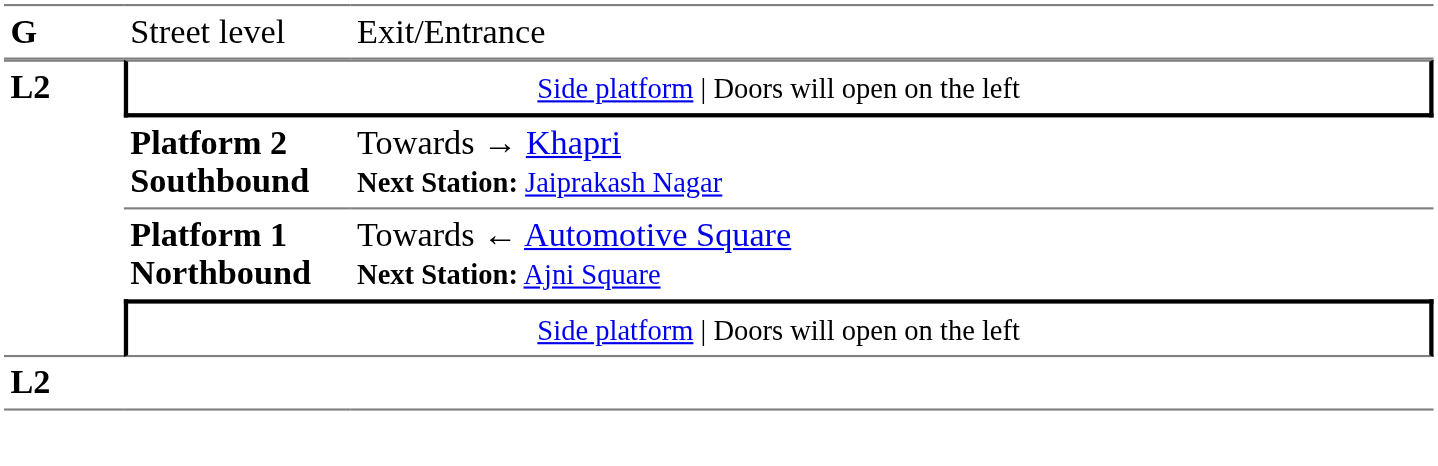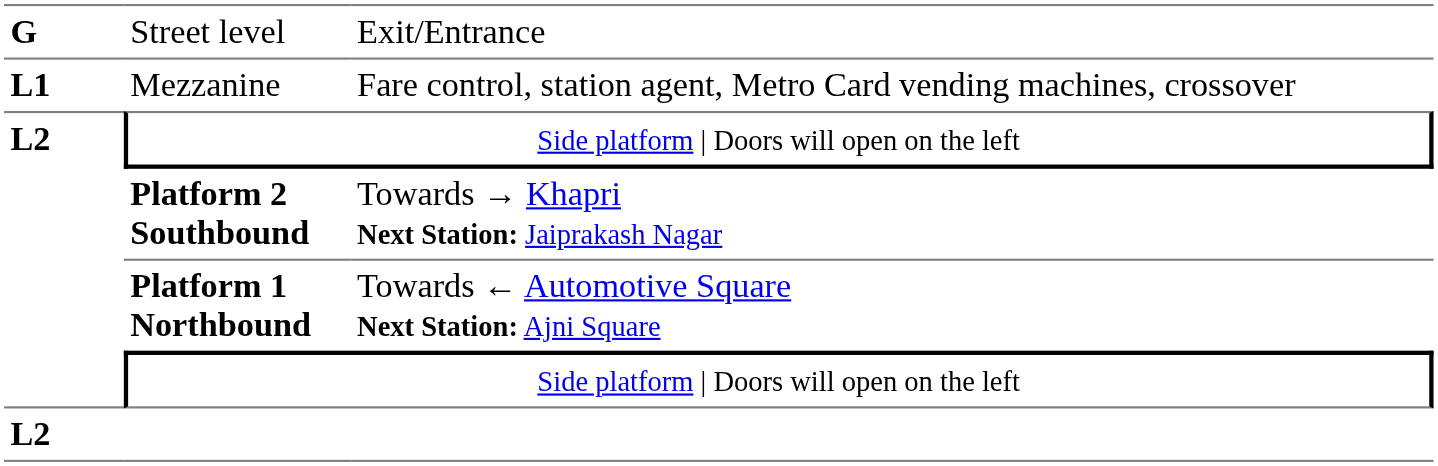+ row: L1 | Mezzanine | Fare control, station agent, Metro Card vending machines, crossover
